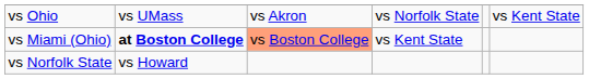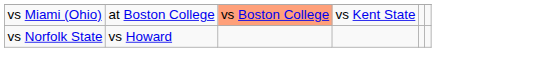- row: vs Ohio | vs UMass | vs Akron | vs Norfolk State | vs Kent State
vs Miami (Ohio) | column 2: bold -> normal
